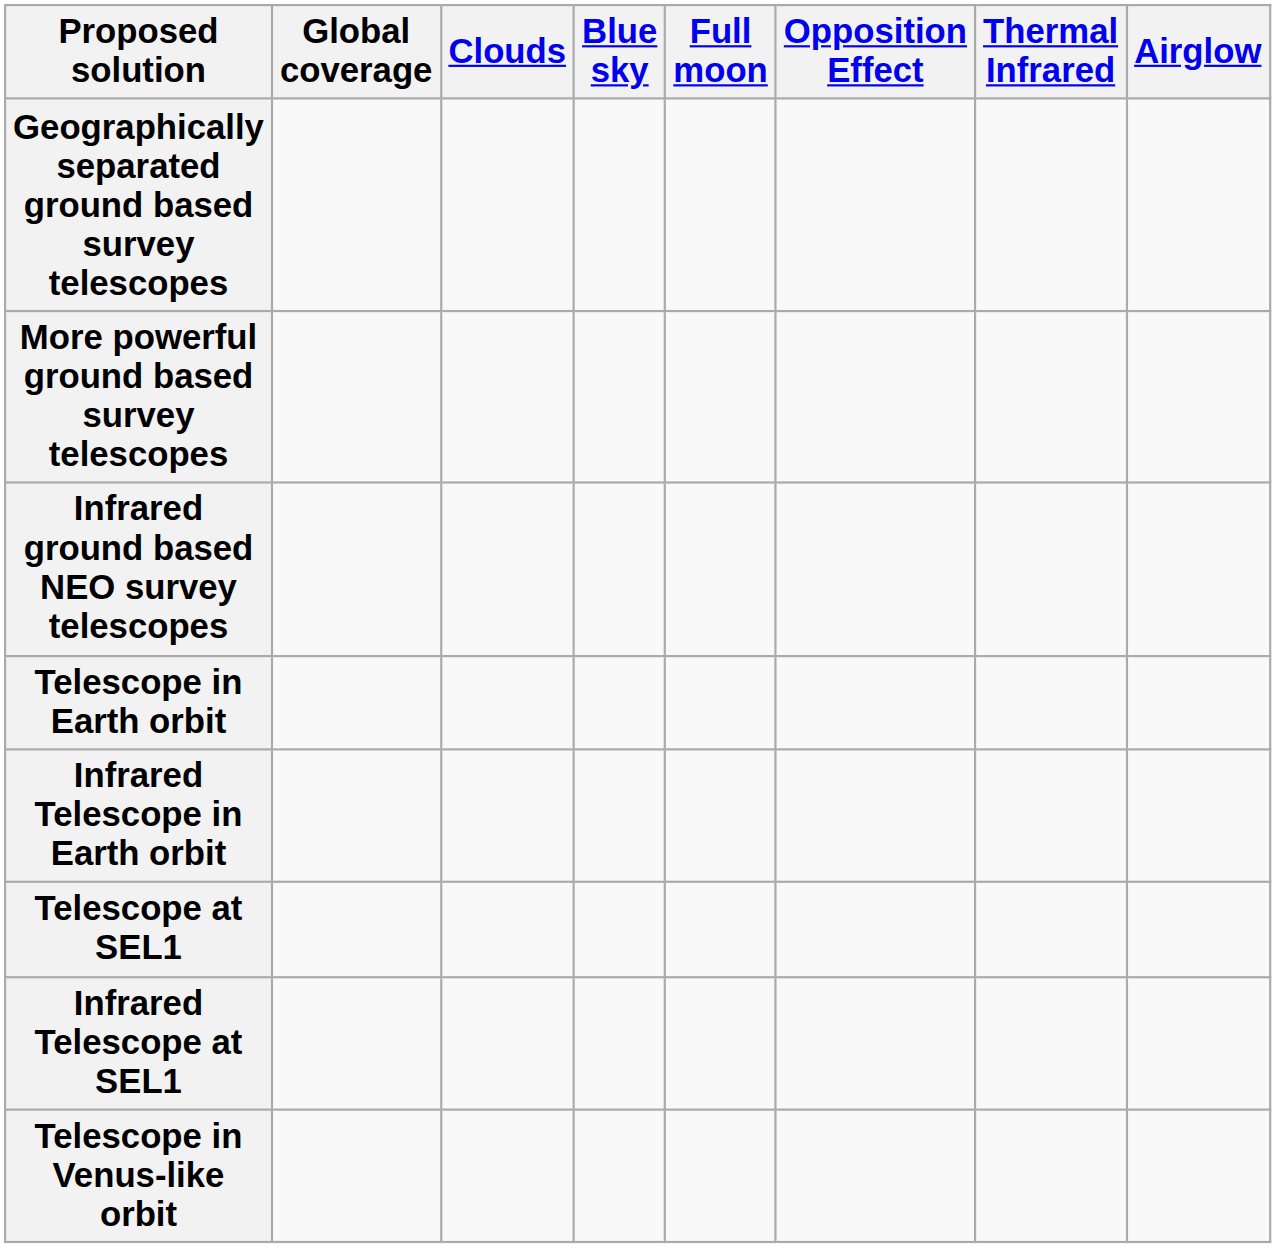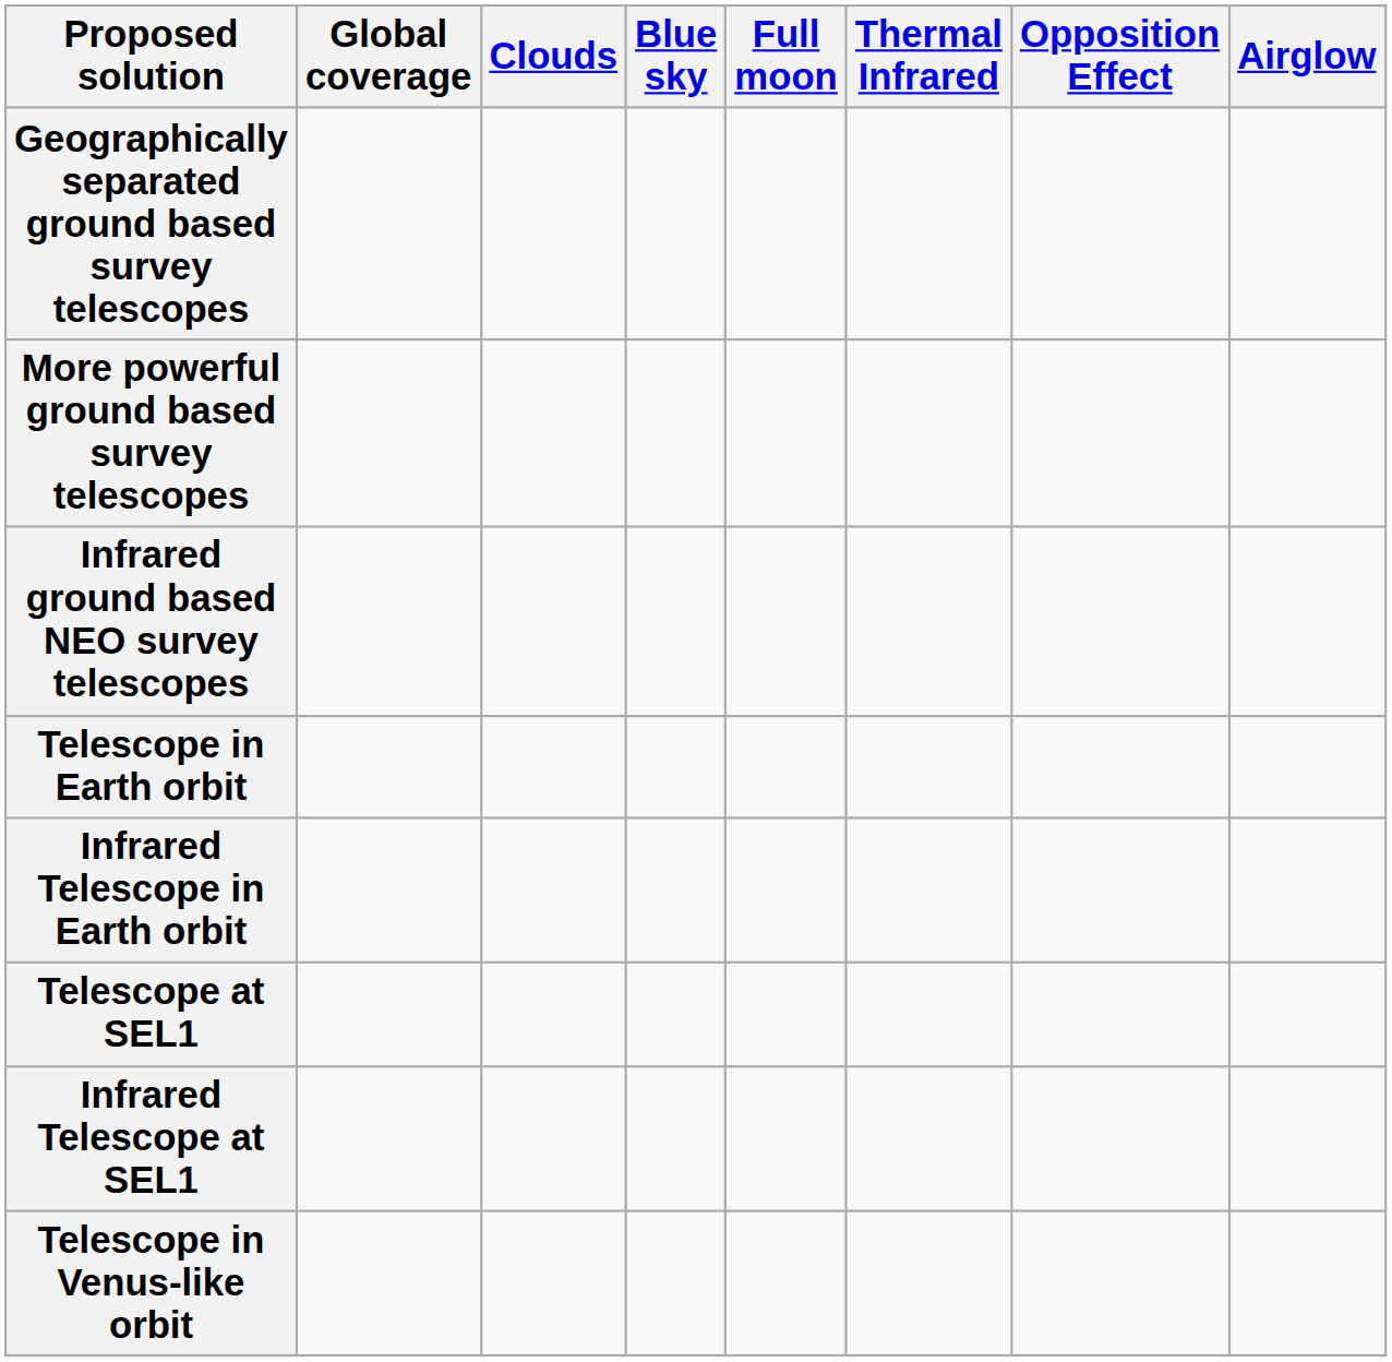columns swapped: Opposition Effect <-> Thermal Infrared
